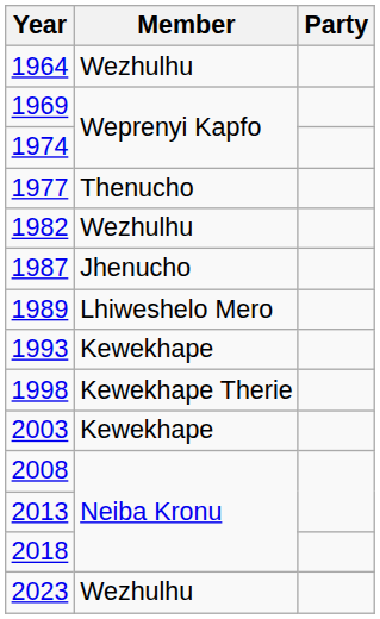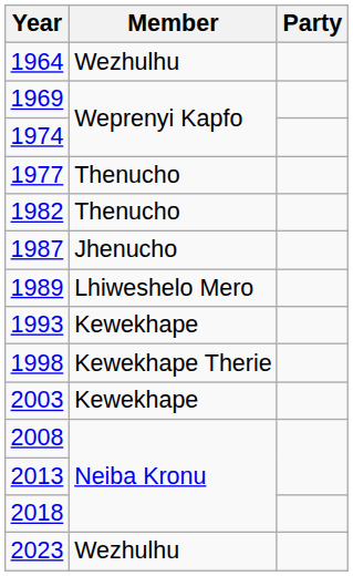1982 | Member: Wezhulhu -> Thenucho
